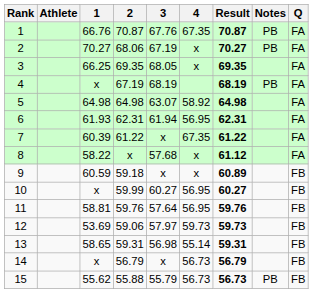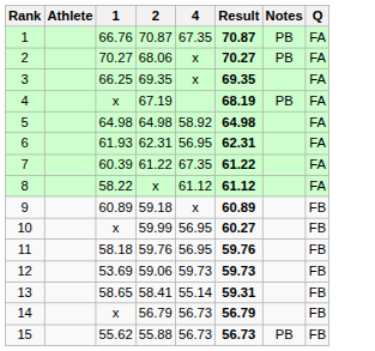- column: 3 | 67.76 | 67.19 | 68.05 | 68.19 | 63.07 | 61.94 | x | 57.68 | x | 60.27 | 57.64 | 57.97 | 56.98 | x | 55.79
8 | 4: x -> 61.12
9 | 1: 60.59 -> 60.89
11 | 1: 58.81 -> 58.18
13 | 2: 59.31 -> 58.41
